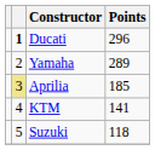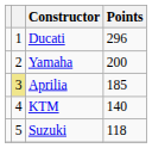Ducati | column 2: bold -> normal
Yamaha | Points: 289 -> 200
KTM | Points: 141 -> 140
